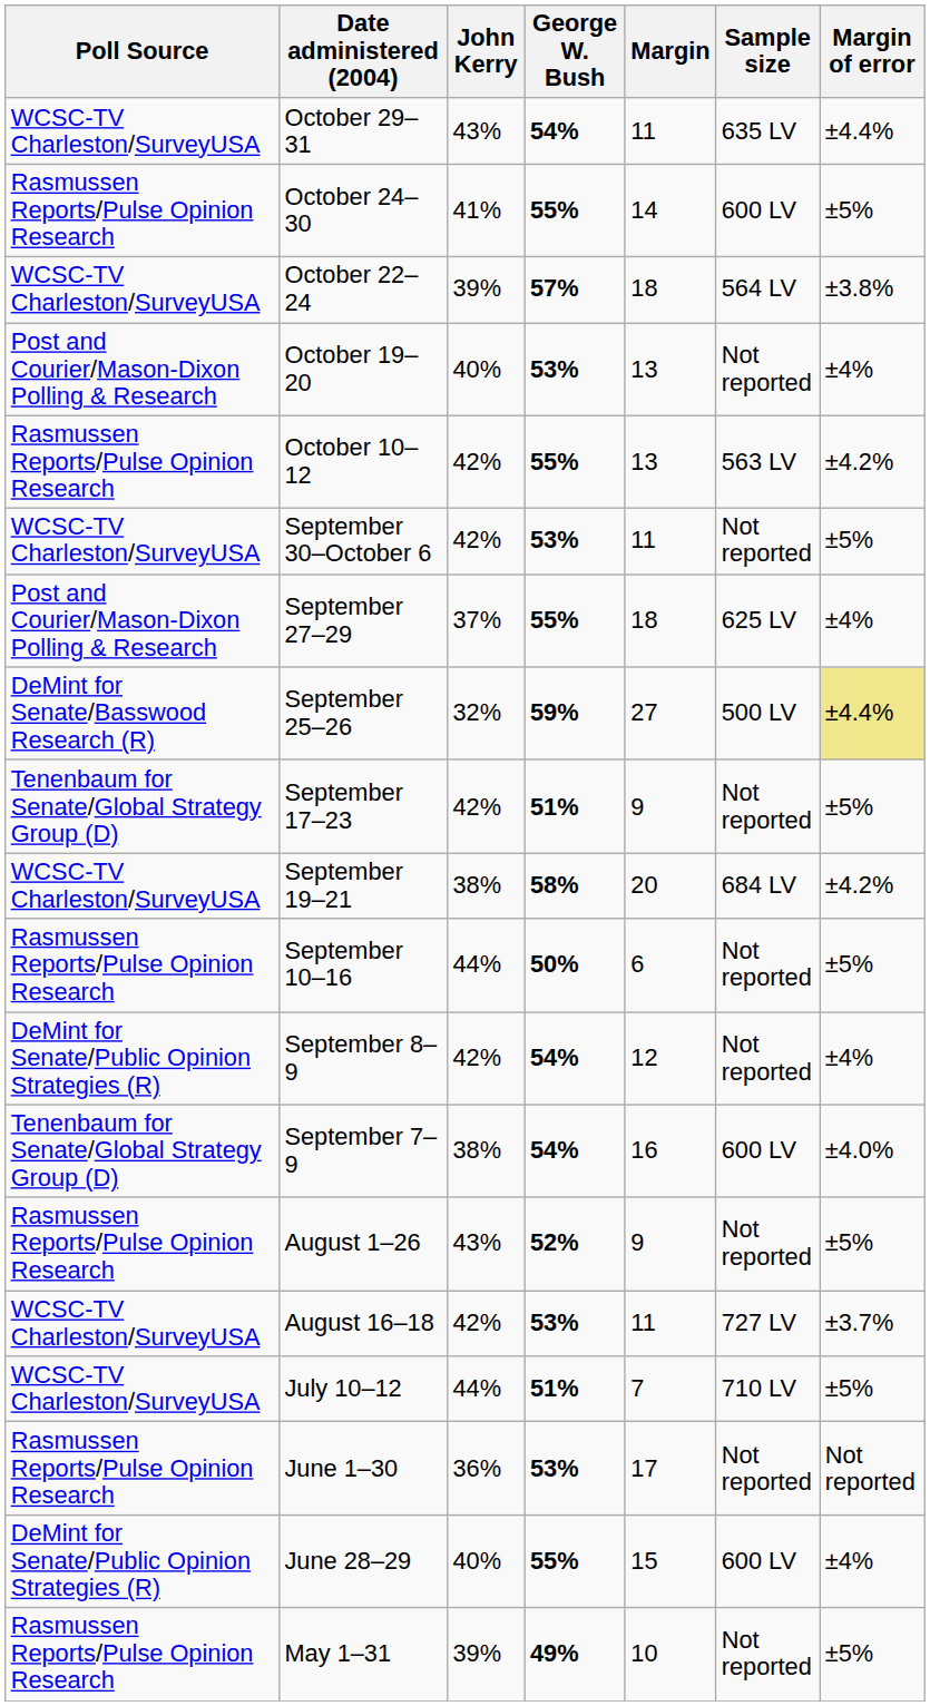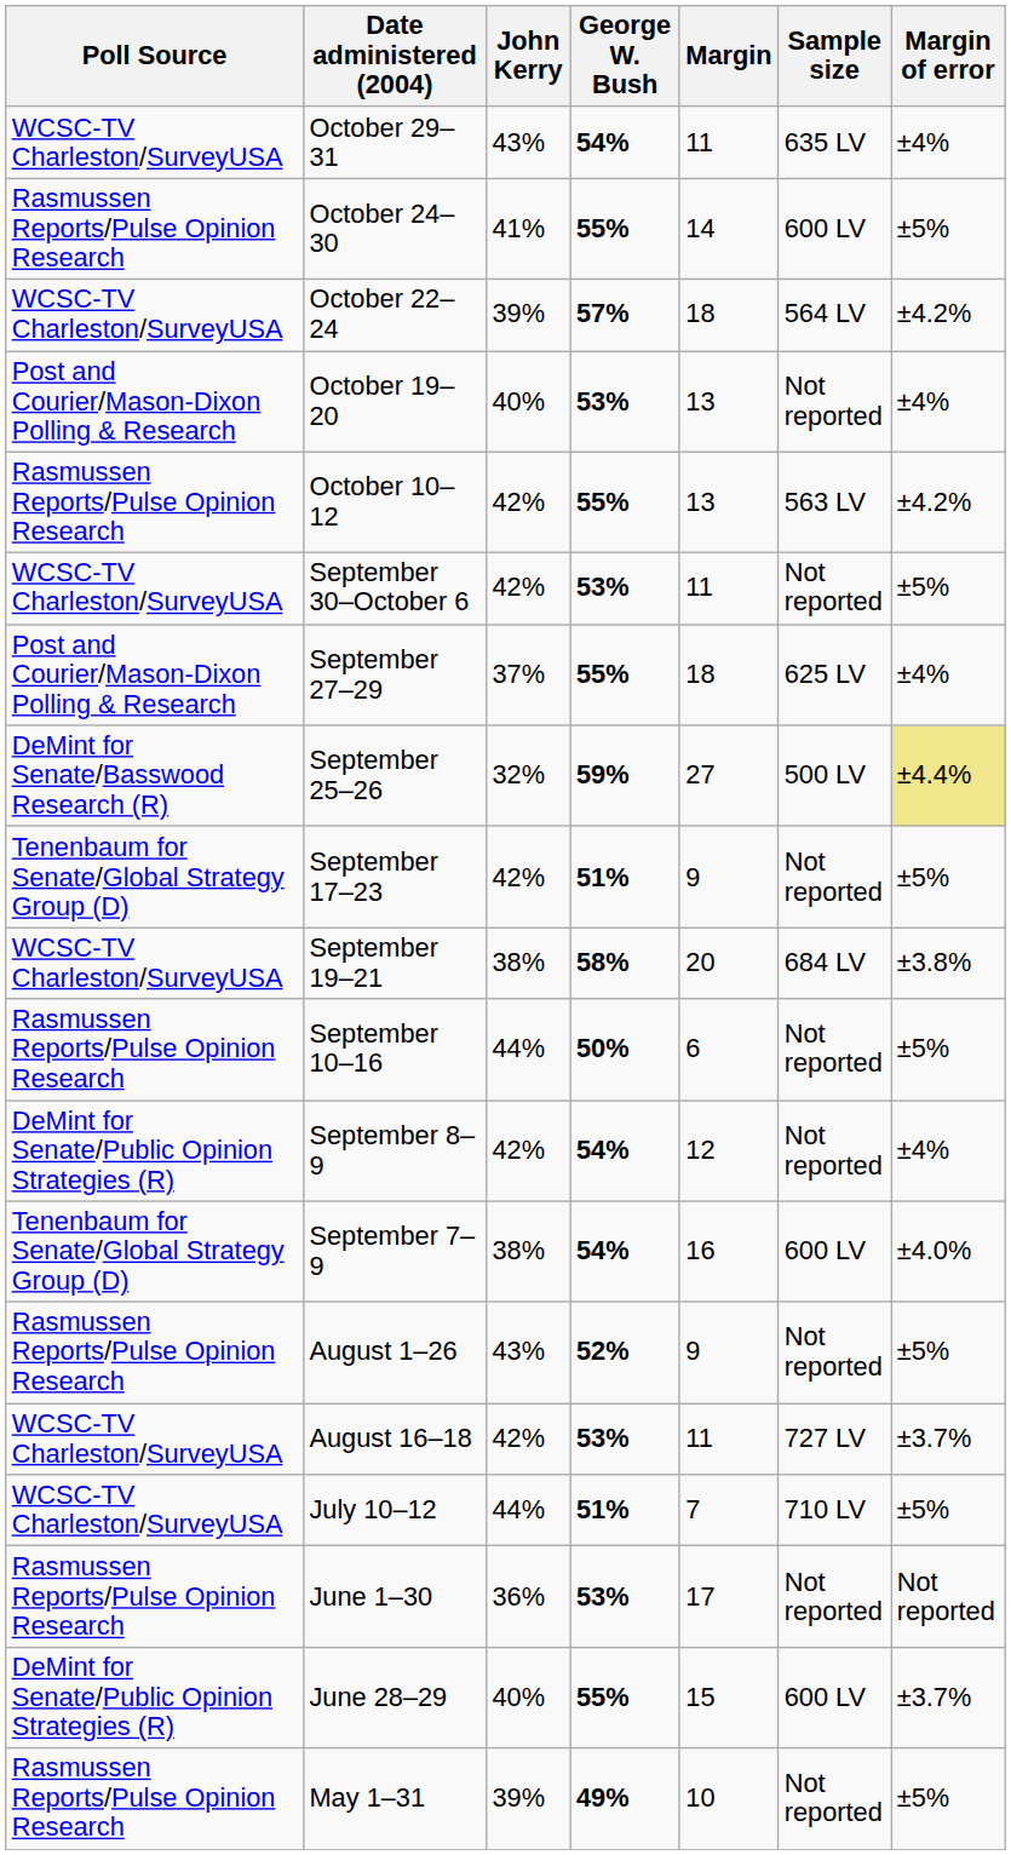October 29–31 | Margin of error: ±4.4% -> ±4%
October 22–24 | Margin of error: ±3.8% -> ±4.2%
September 19–21 | Margin of error: ±4.2% -> ±3.8%
June 28–29 | Margin of error: ±4% -> ±3.7%
